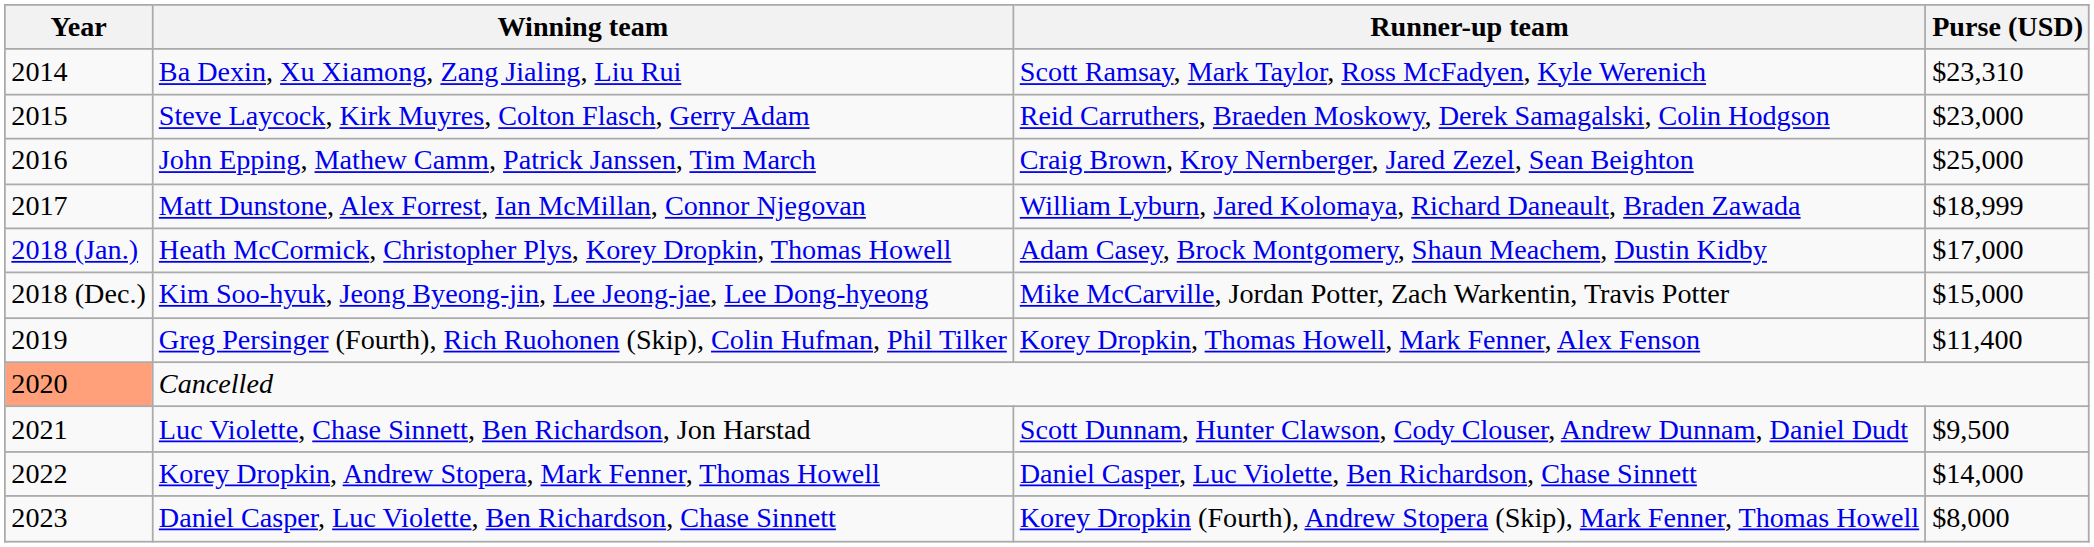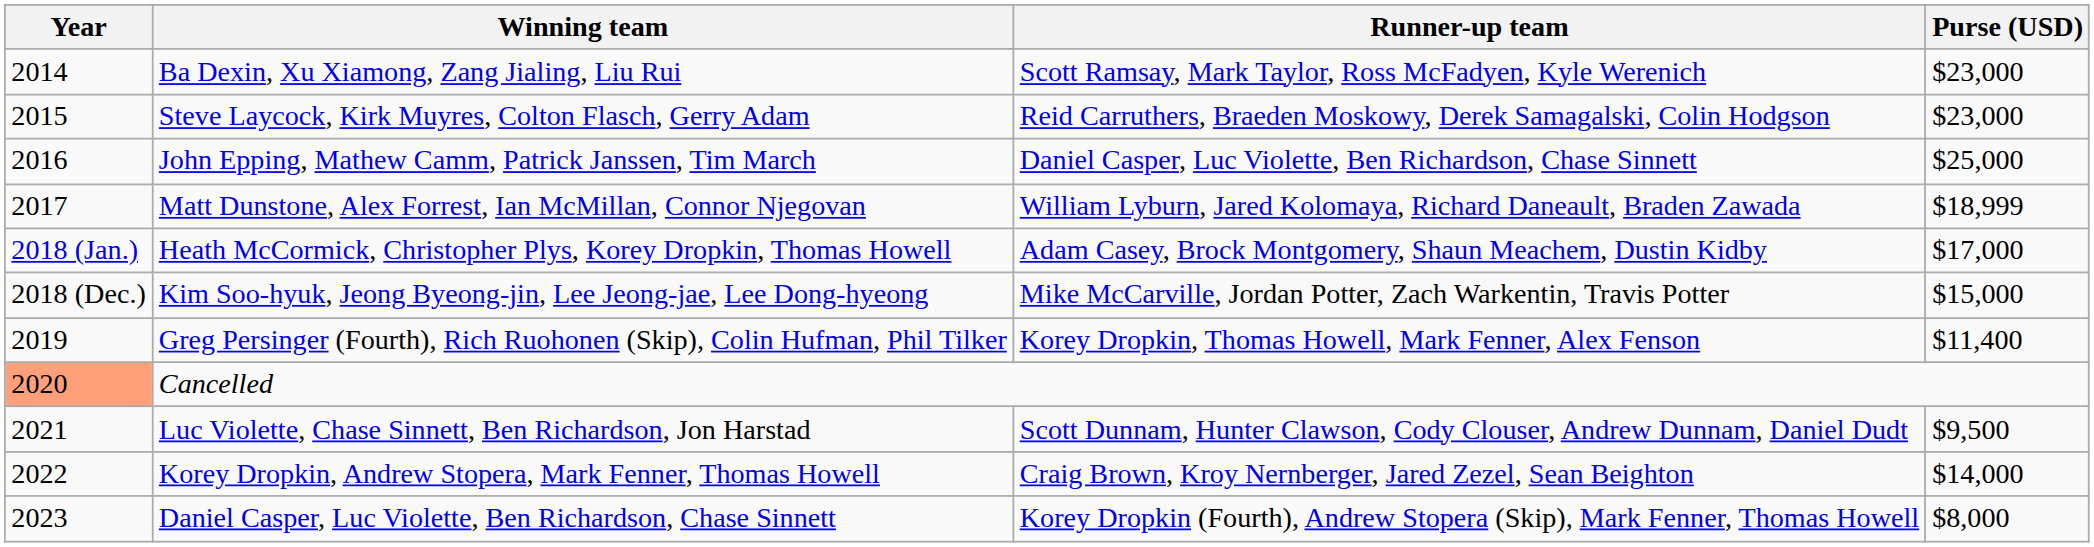Ba Dexin, Xu Xiamong, Zang Jialing, Liu Rui | Purse (USD): $23,310 -> $23,000
John Epping, Mathew Camm, Patrick Janssen, Tim March | Runner-up team: Craig Brown, Kroy Nernberger, Jared Zezel, Sean Beighton -> Daniel Casper, Luc Violette, Ben Richardson, Chase Sinnett
Korey Dropkin, Andrew Stopera, Mark Fenner, Thomas Howell | Runner-up team: Daniel Casper, Luc Violette, Ben Richardson, Chase Sinnett -> Craig Brown, Kroy Nernberger, Jared Zezel, Sean Beighton
